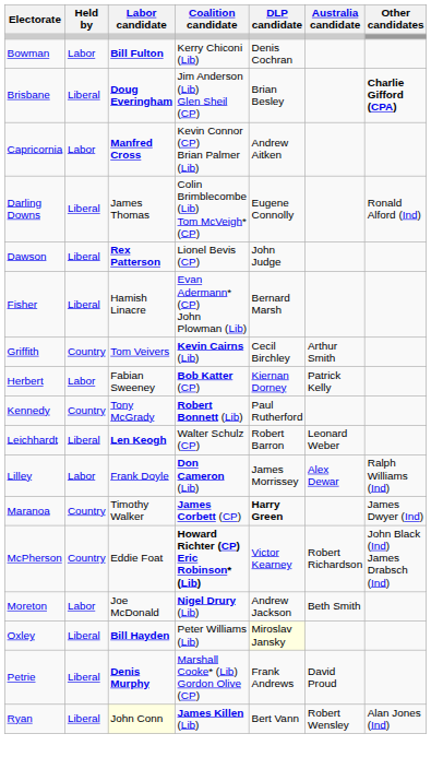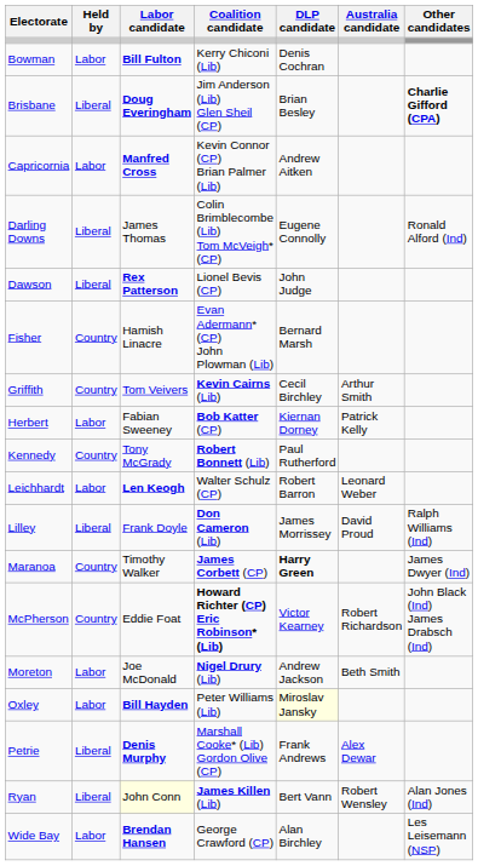Fisher | Held by: Liberal -> Country
Leichhardt | Held by: Liberal -> Labor
Lilley | Held by: Labor -> Liberal
Lilley | Australia candidate: Alex Dewar -> David Proud
Oxley | Held by: Liberal -> Labor
Petrie | Australia candidate: David Proud -> Alex Dewar
+ row: Wide Bay | Labor | Brendan Hansen | George Crawford (CP) | Alan Birchley | Les Leisemann (NSP)
